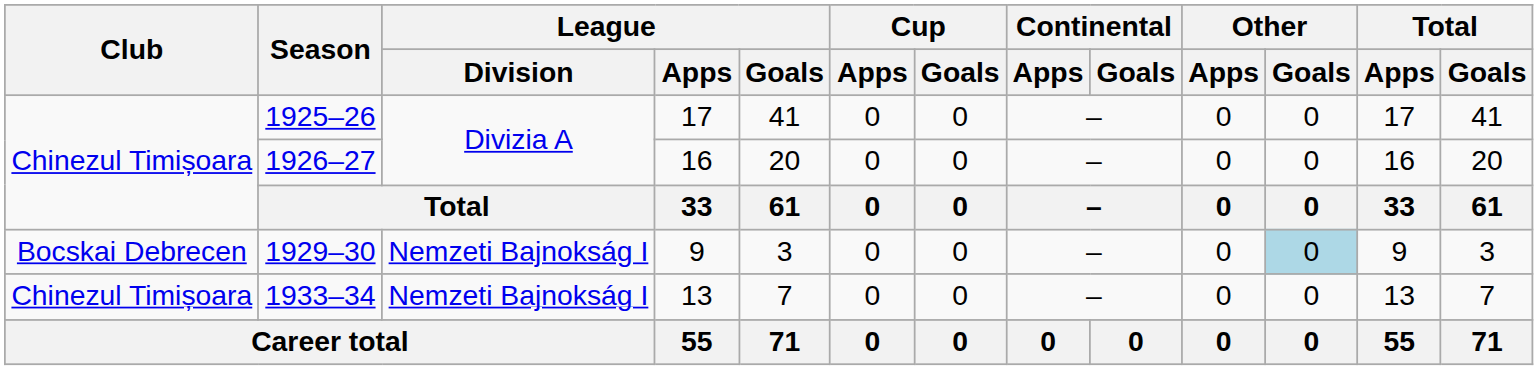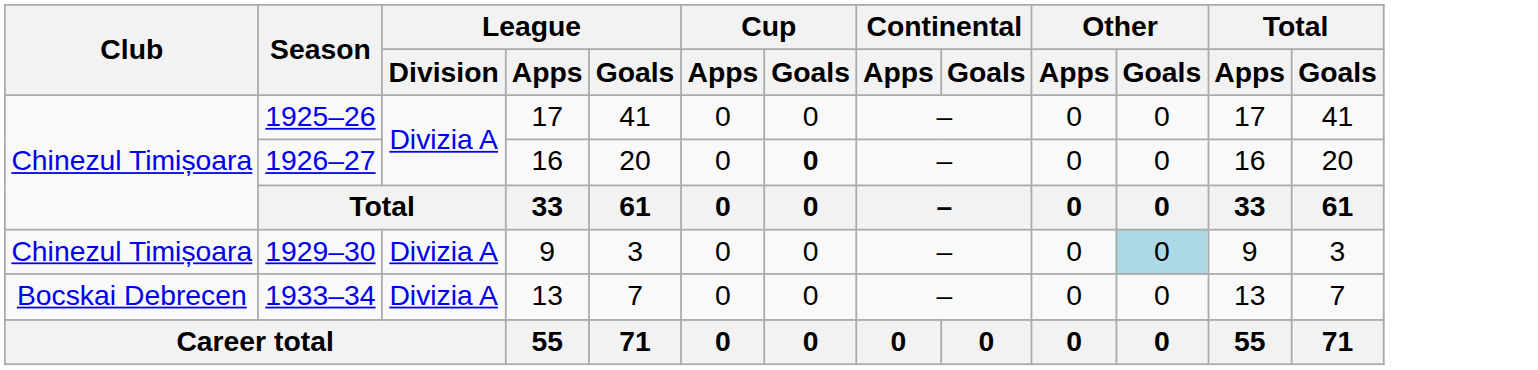1926–27 | Cup / Goals: normal -> bold
1929–30 | Club: Bocskai Debrecen -> Chinezul Timișoara
1929–30 | League / Division: Nemzeti Bajnokság I -> Divizia A
1933–34 | Club: Chinezul Timișoara -> Bocskai Debrecen
1933–34 | League / Division: Nemzeti Bajnokság I -> Divizia A
